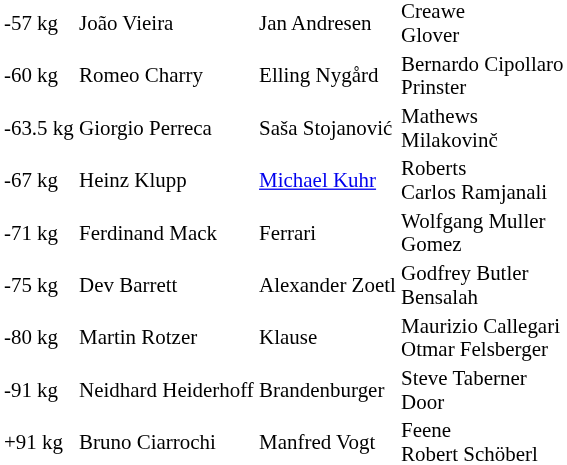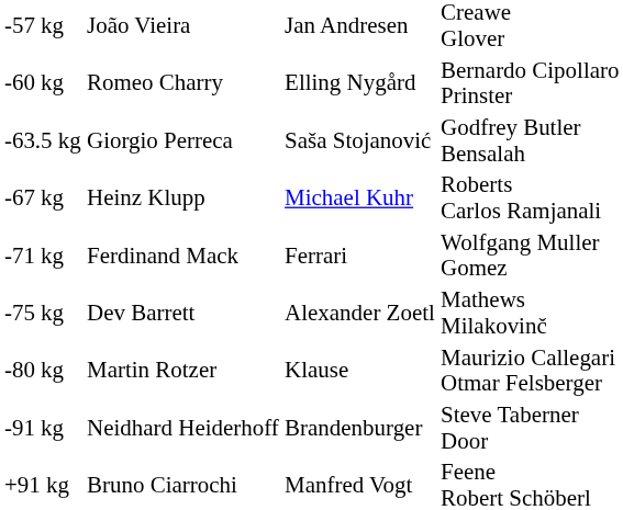-63.5 kg | column 4: Mathews Milakovinč -> Godfrey Butler Bensalah
-75 kg | column 4: Godfrey Butler Bensalah -> Mathews Milakovinč
